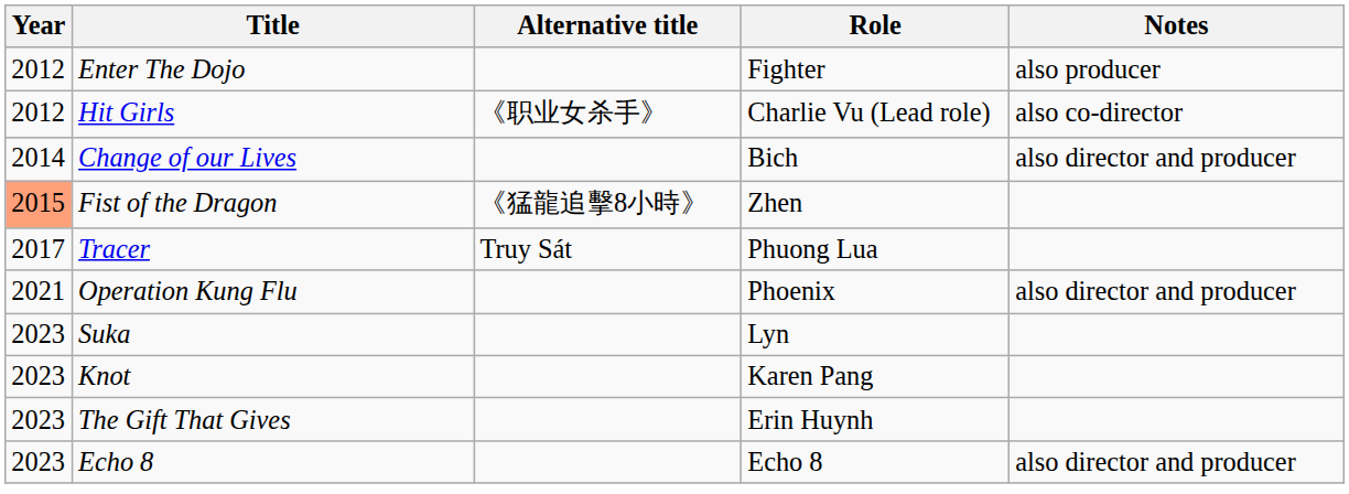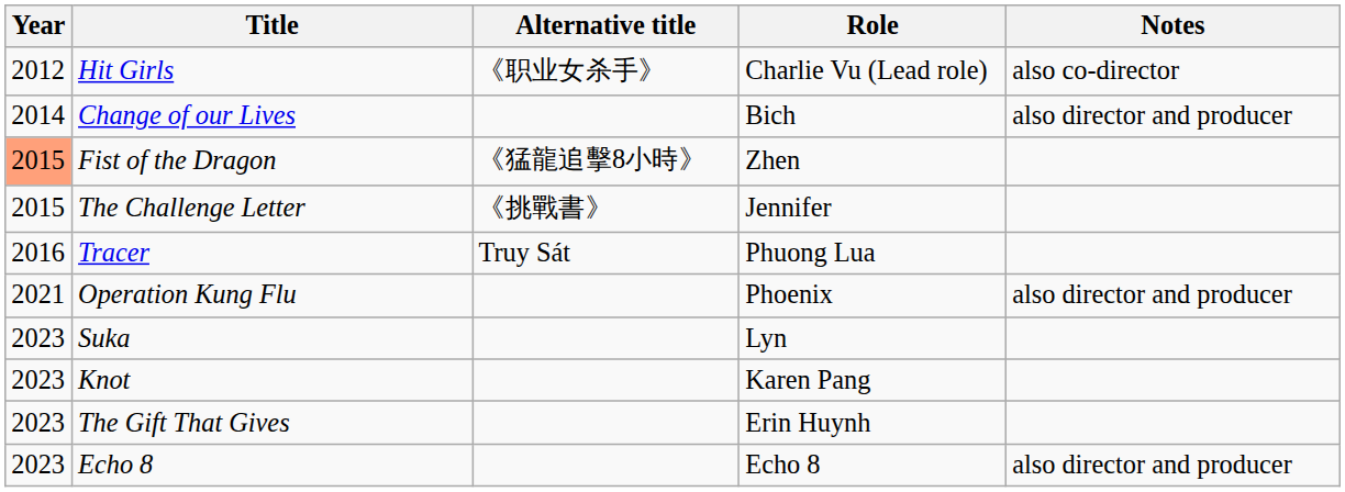- row: 2012 | Enter The Dojo | Fighter | also producer
+ row: 2015 | The Challenge Letter | 《挑戰書》 | Jennifer
Tracer | Year: 2017 -> 2016
